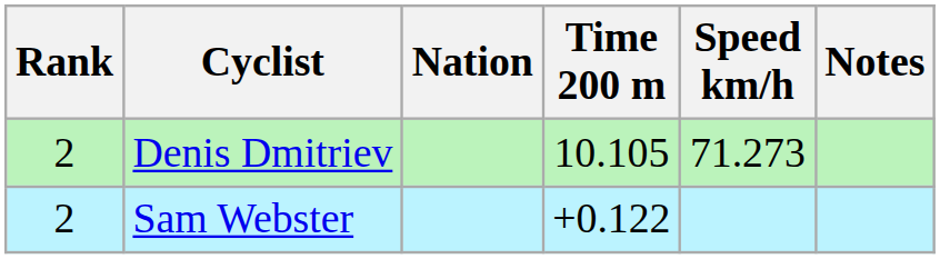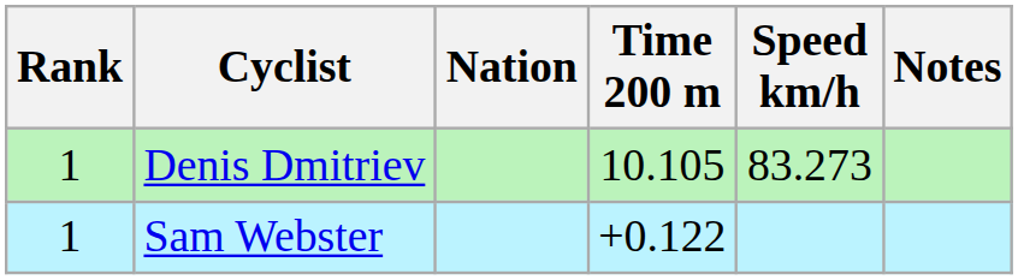Denis Dmitriev | Rank: 2 -> 1
Denis Dmitriev | Speed km/h: 71.273 -> 83.273
Sam Webster | Rank: 2 -> 1
